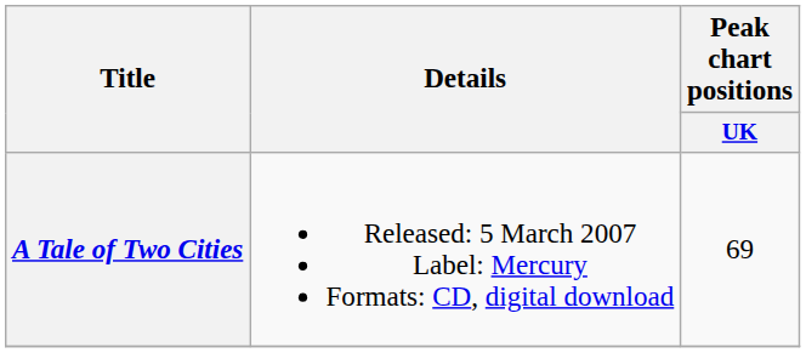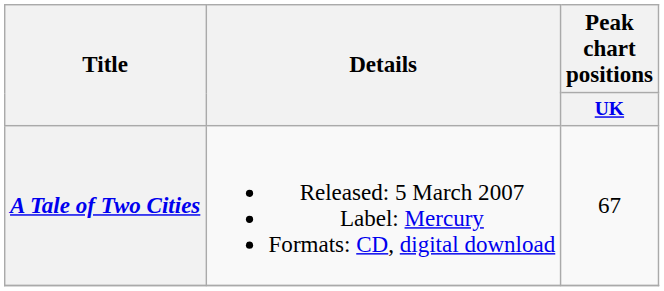A Tale of Two Cities | Peak chart positions / UK: 69 -> 67
